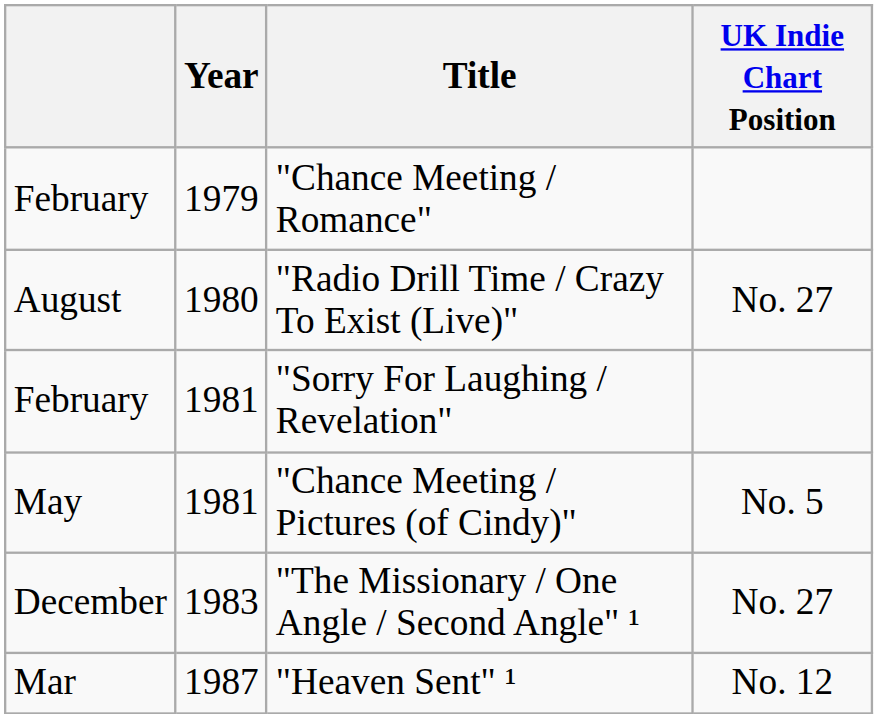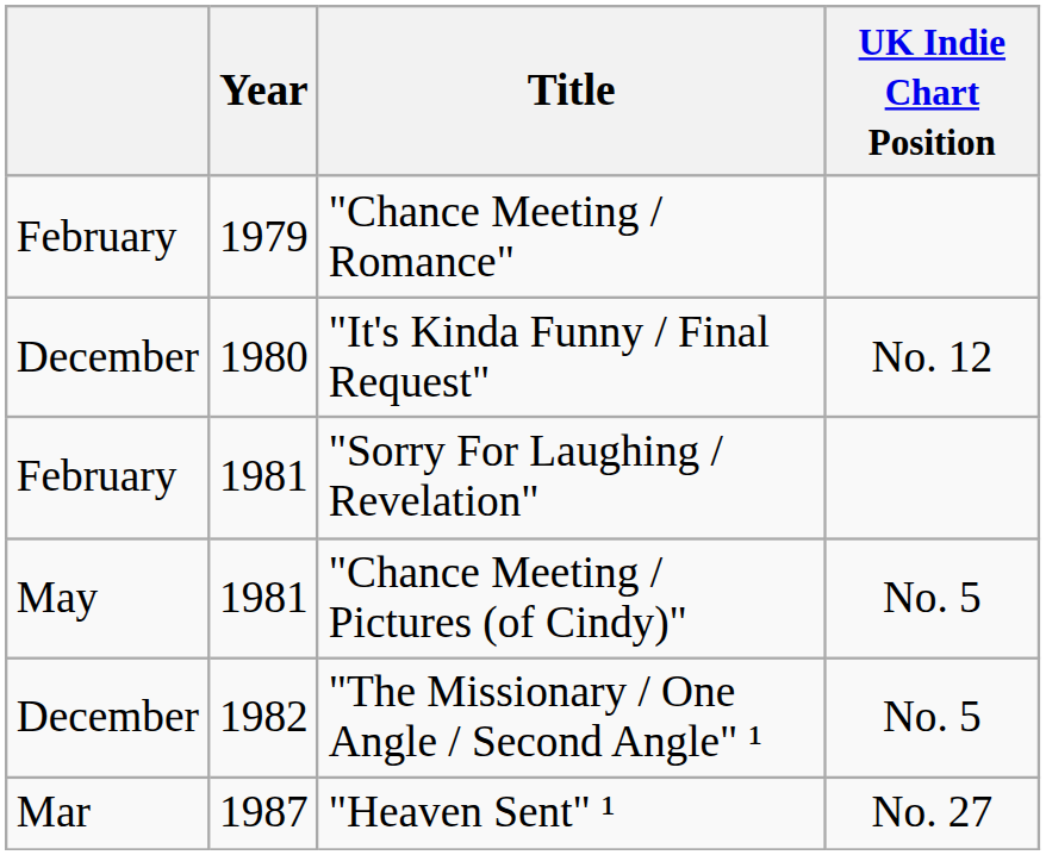- row: August | 1980 | "Radio Drill Time / Crazy To Exist (Live)" | No. 27
+ row: December | 1980 | "It's Kinda Funny / Final Request" | No. 12
"The Missionary / One Angle / Second Angle" ¹ | Year: 1983 -> 1982
"The Missionary / One Angle / Second Angle" ¹ | UK Indie Chart Position: No. 27 -> No. 5
"Heaven Sent" ¹ | UK Indie Chart Position: No. 12 -> No. 27
